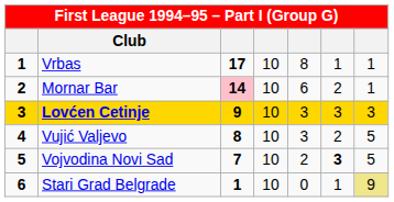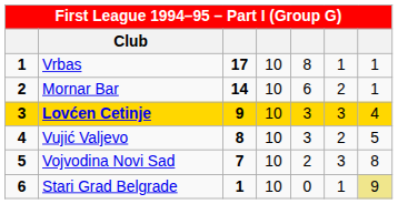Mornar Bar | column 3: pink background -> no background
Lovćen Cetinje | column 7: 3 -> 4
Vojvodina Novi Sad | column 6: bold -> normal
Vojvodina Novi Sad | column 7: 5 -> 8
